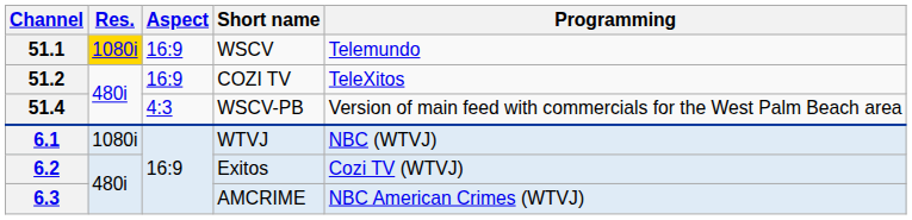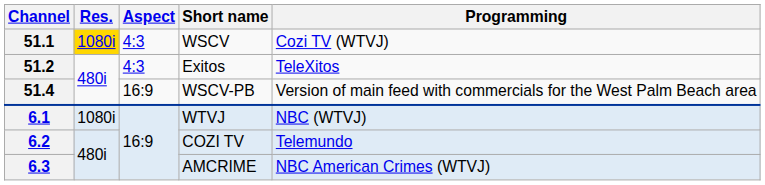51.1 | Aspect: 16:9 -> 4:3
51.1 | Programming: Telemundo -> Cozi TV (WTVJ)
51.2 | Aspect: 16:9 -> 4:3
51.2 | Short name: COZI TV -> Exitos
51.4 | Aspect: 4:3 -> 16:9
6.2 | Short name: Exitos -> COZI TV
6.2 | Programming: Cozi TV (WTVJ) -> Telemundo
